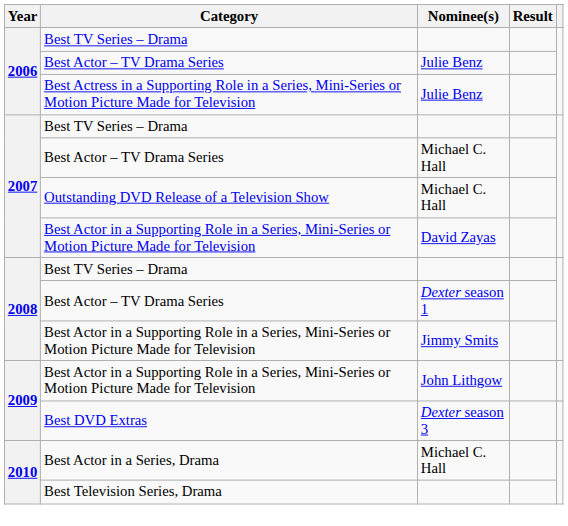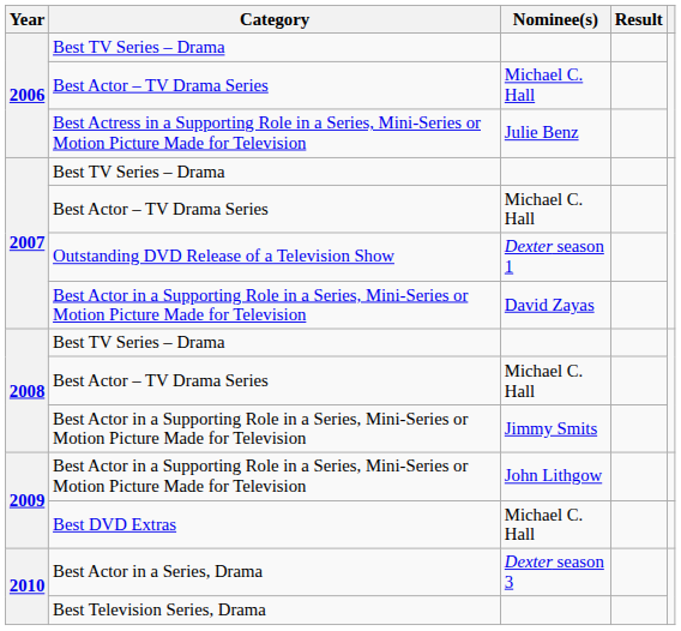2006 / Best Actor – TV Drama Series | Nominee(s): Julie Benz -> Michael C. Hall
Outstanding DVD Release of a Television Show | Nominee(s): Michael C. Hall -> Dexter season 1
2008 / Best Actor – TV Drama Series | Nominee(s): Dexter season 1 -> Michael C. Hall
Best DVD Extras | Nominee(s): Dexter season 3 -> Michael C. Hall
Best Actor in a Series, Drama | Nominee(s): Michael C. Hall -> Dexter season 3
